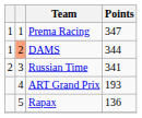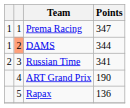ART Grand Prix | Points: 193 -> 190
